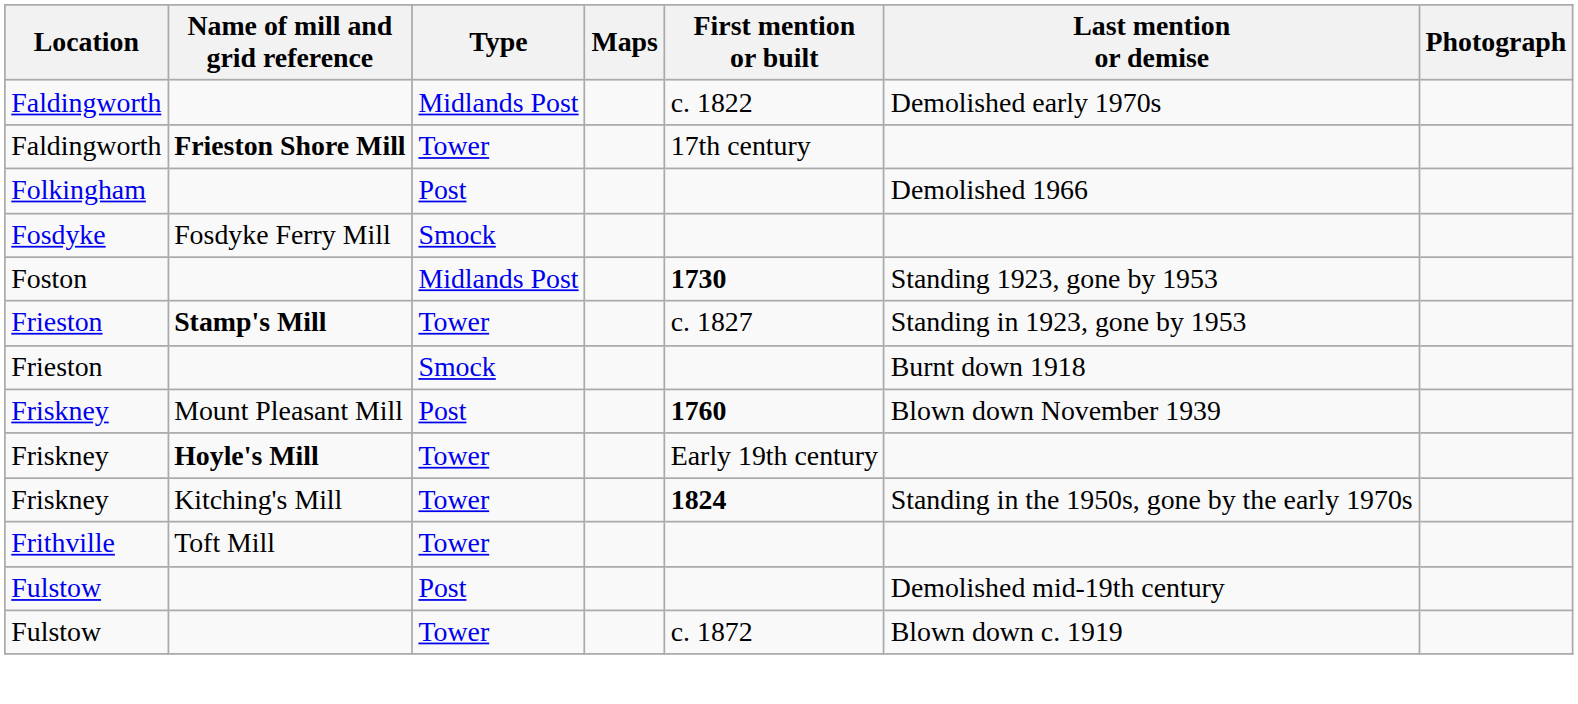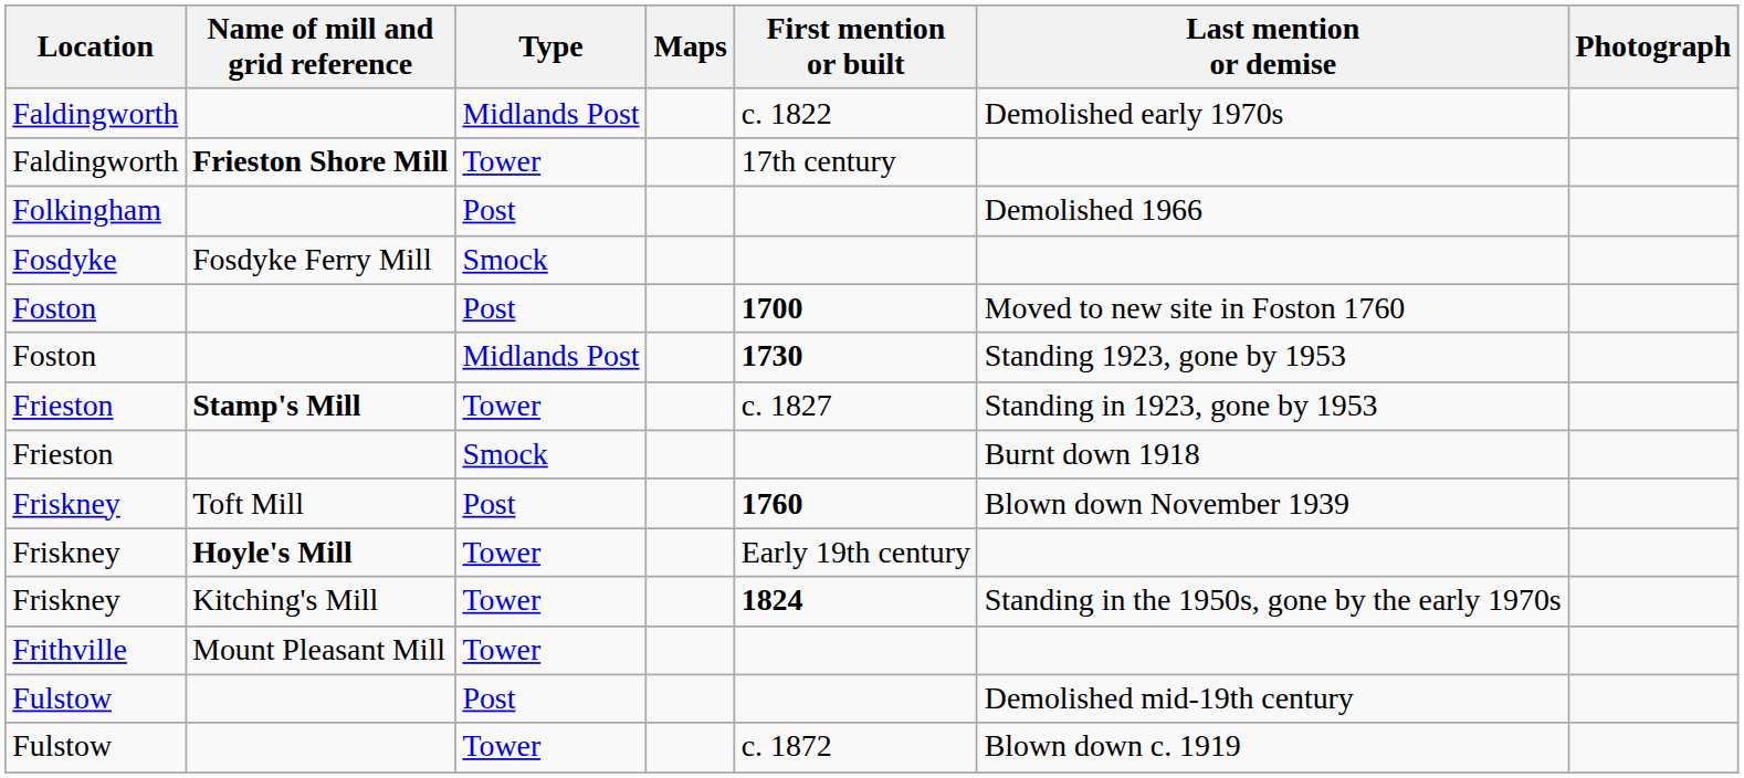+ row: Foston | Post | 1700 | Moved to new site in Foston 1760
Friskney / Post | Name of mill and grid reference: Mount Pleasant Mill -> Toft Mill
Frithville | Name of mill and grid reference: Toft Mill -> Mount Pleasant Mill
